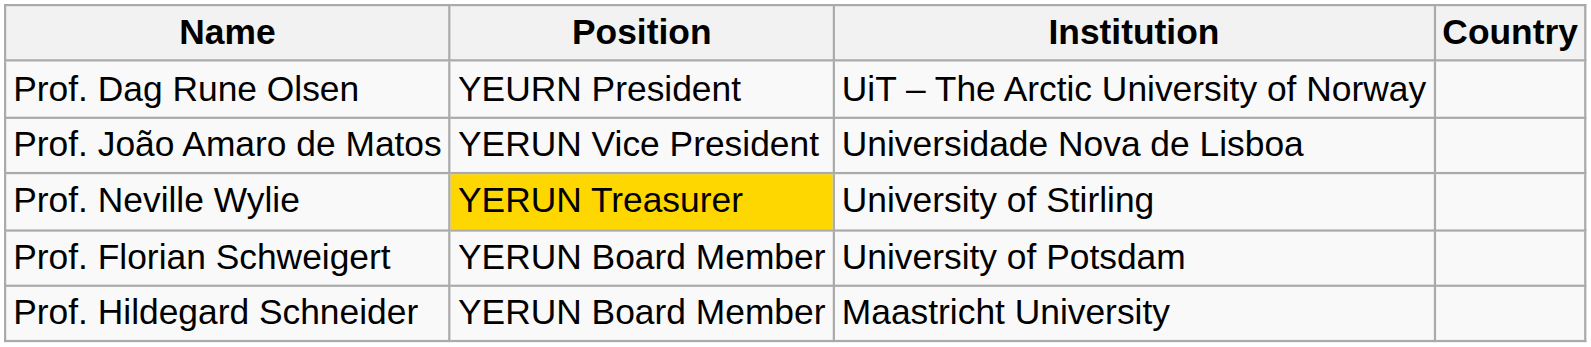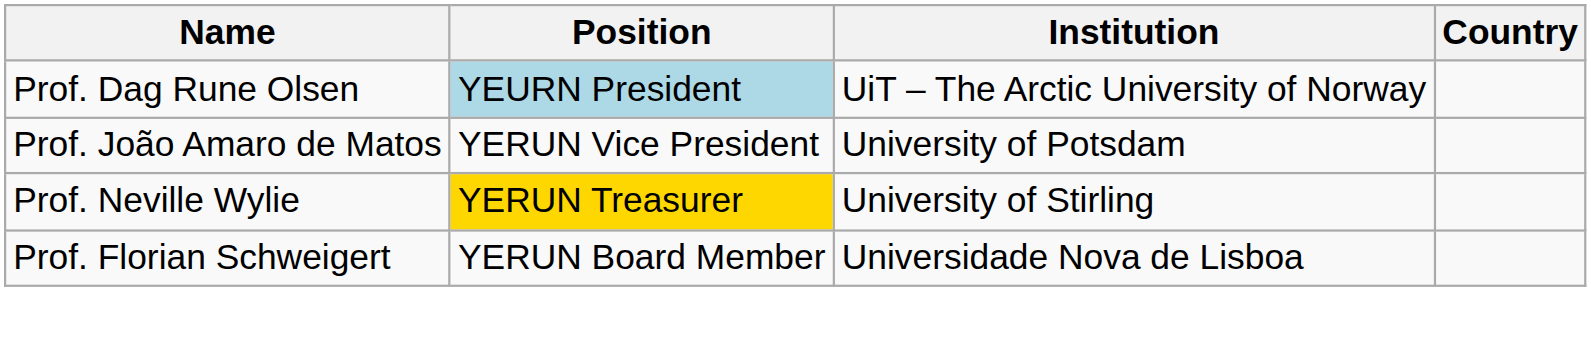Prof. Dag Rune Olsen | Position: no background -> lightblue background
Prof. João Amaro de Matos | Institution: Universidade Nova de Lisboa -> University of Potsdam
Prof. Florian Schweigert | Institution: University of Potsdam -> Universidade Nova de Lisboa
- row: Prof. Hildegard Schneider | YERUN Board Member | Maastricht University
